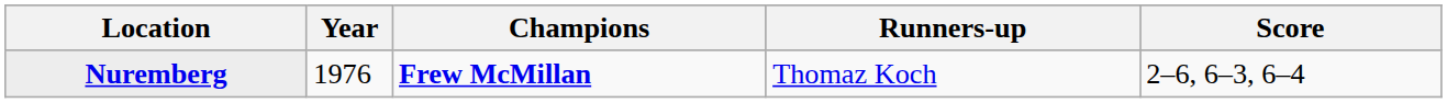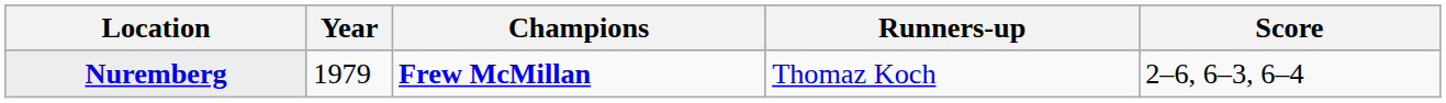Nuremberg | Year: 1976 -> 1979
